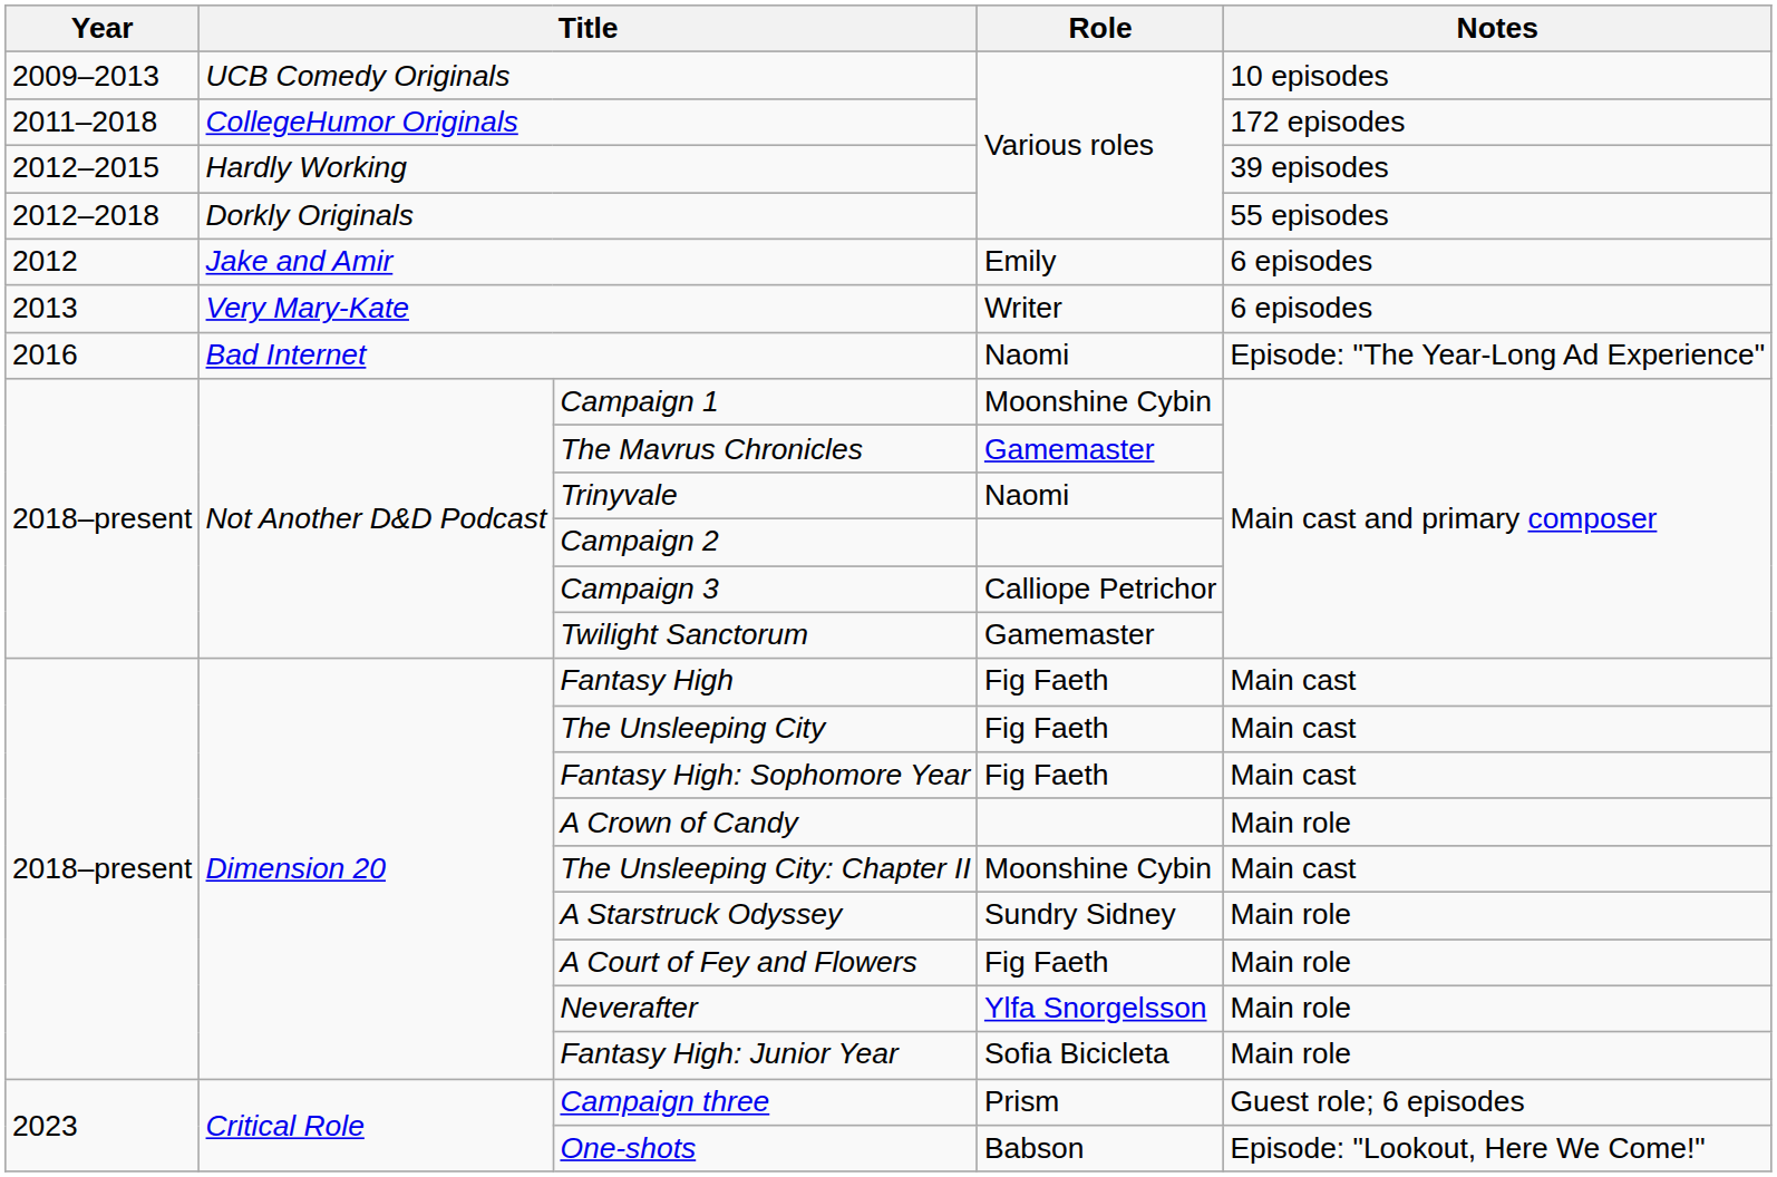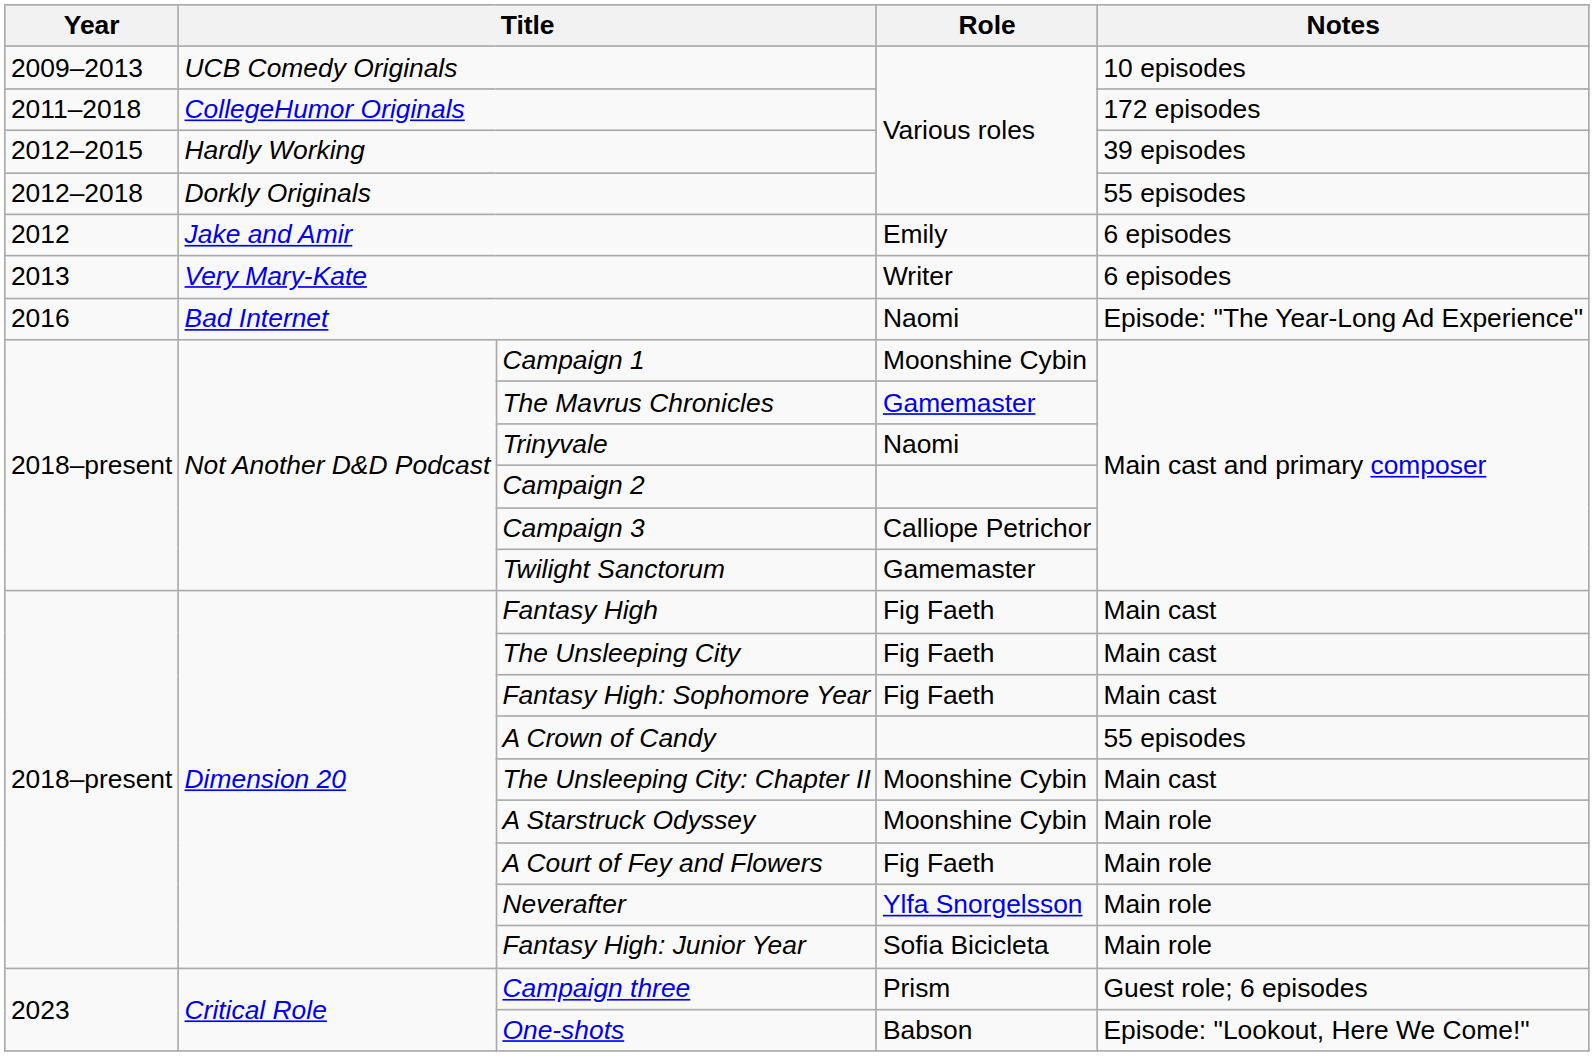A Crown of Candy | Notes: Main role -> 55 episodes
A Starstruck Odyssey | Role: Sundry Sidney -> Moonshine Cybin
